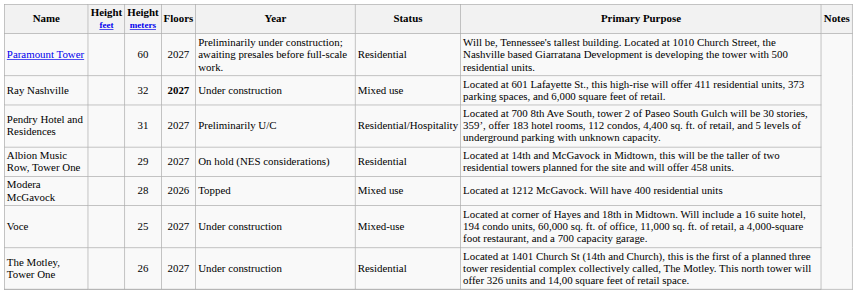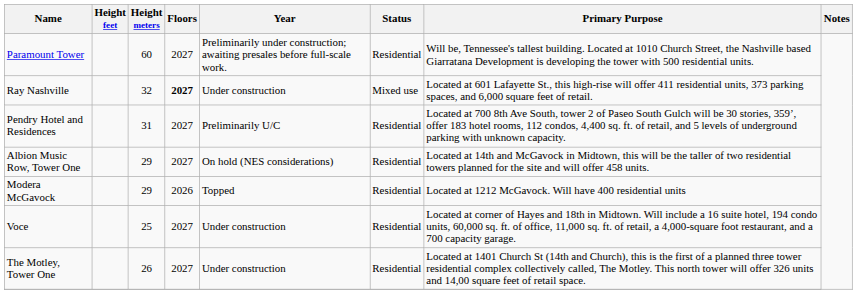Pendry Hotel and Residences | Status: Residential/Hospitality -> Residential
Modera McGavock | Height meters: 28 -> 29
Modera McGavock | Status: Mixed use -> Residential
Voce | Status: Mixed-use -> Residential
